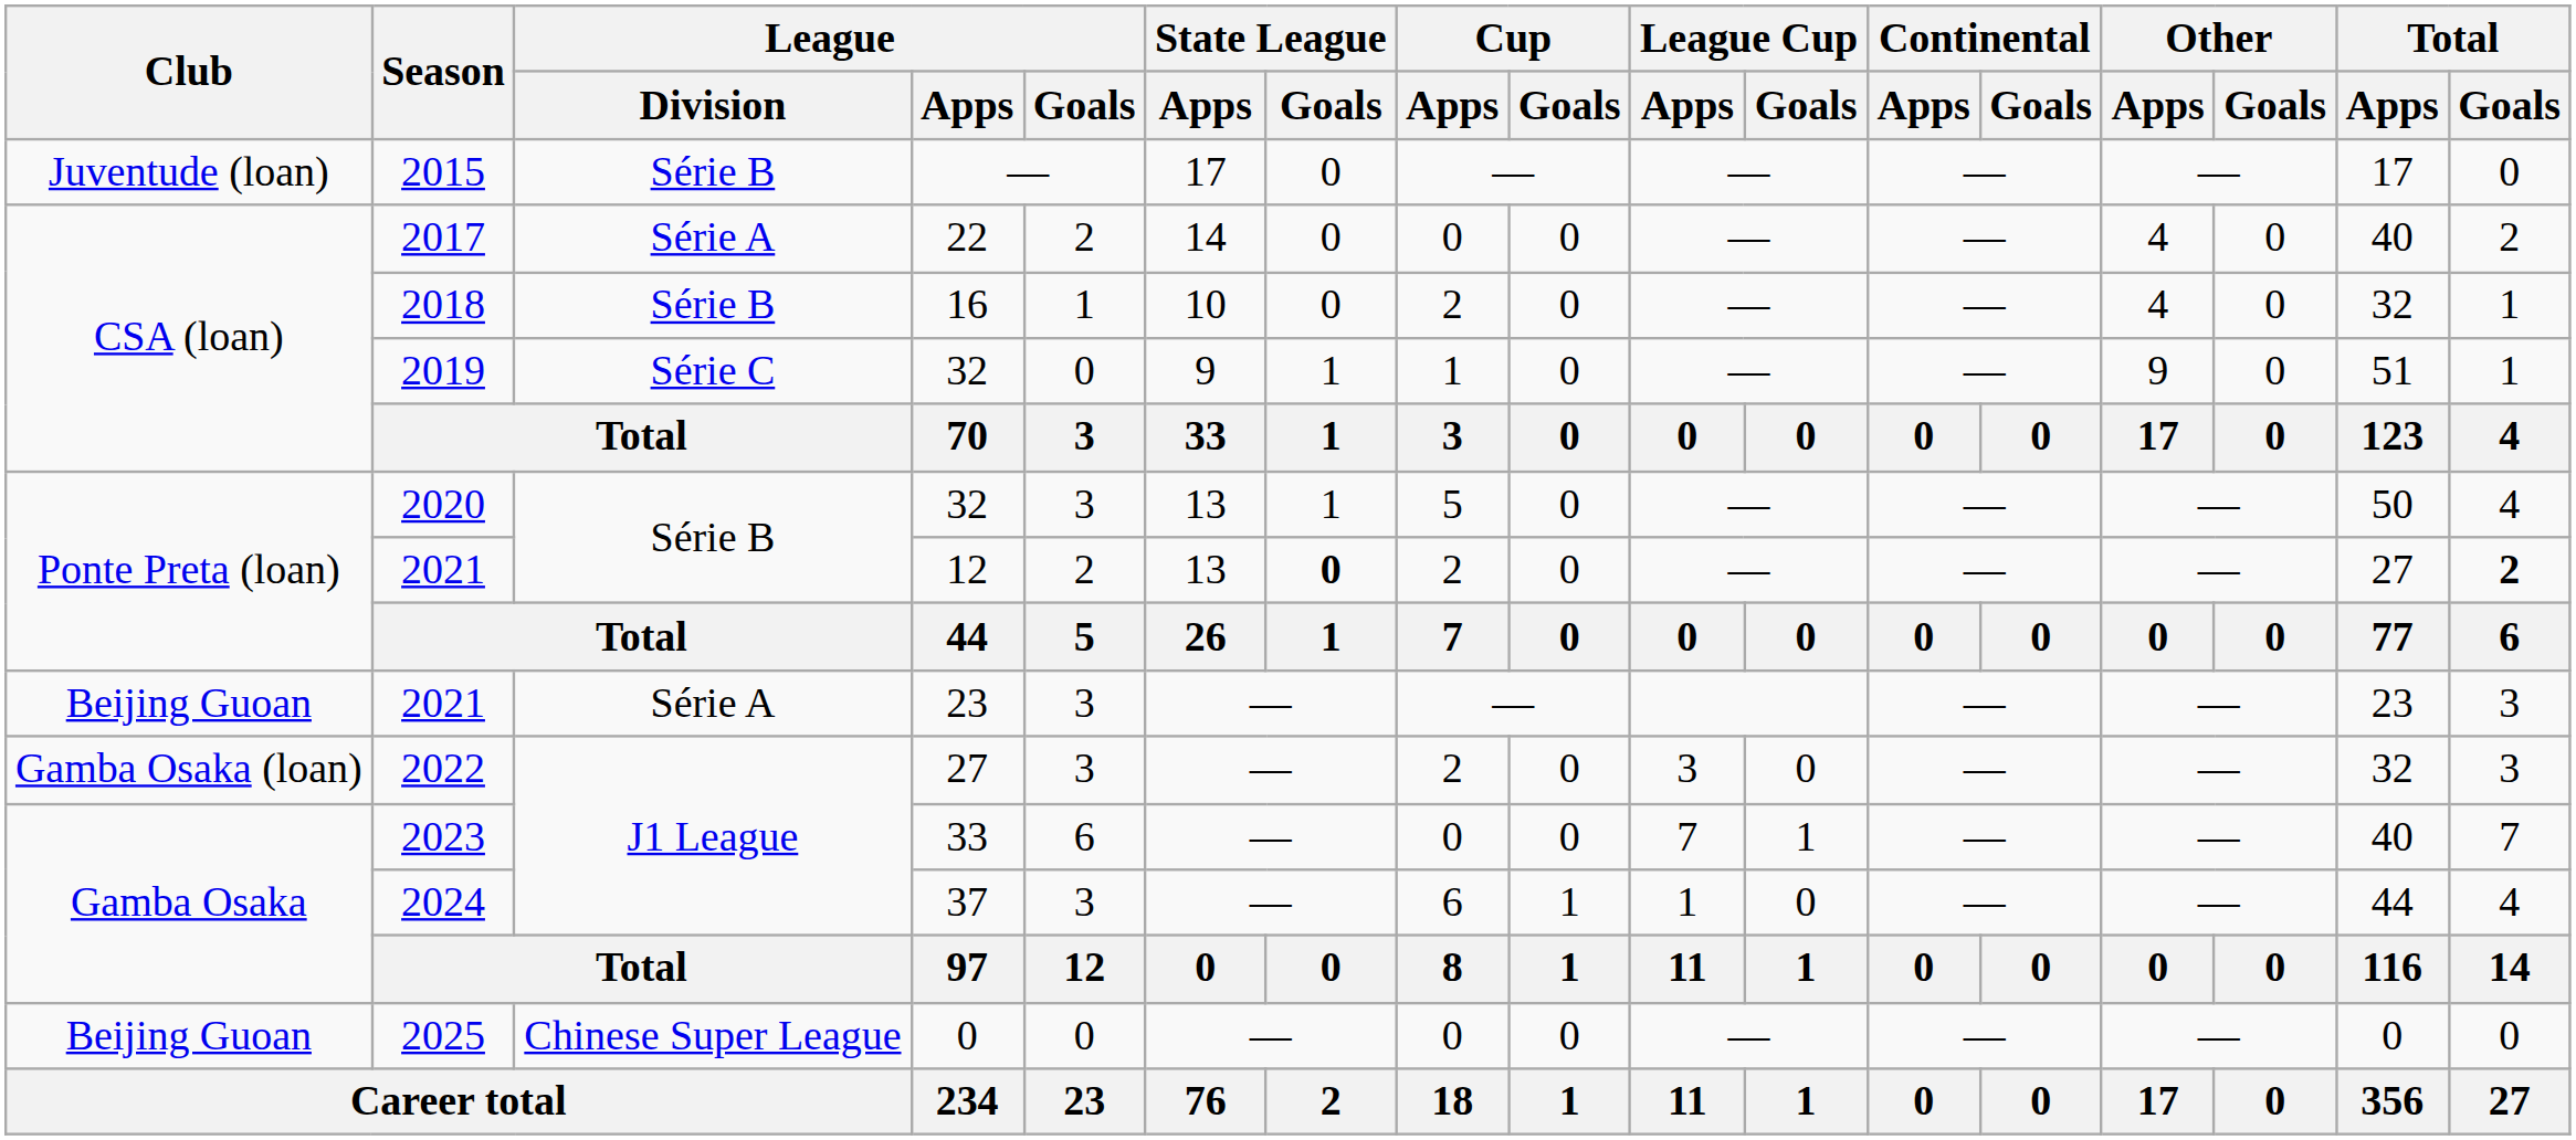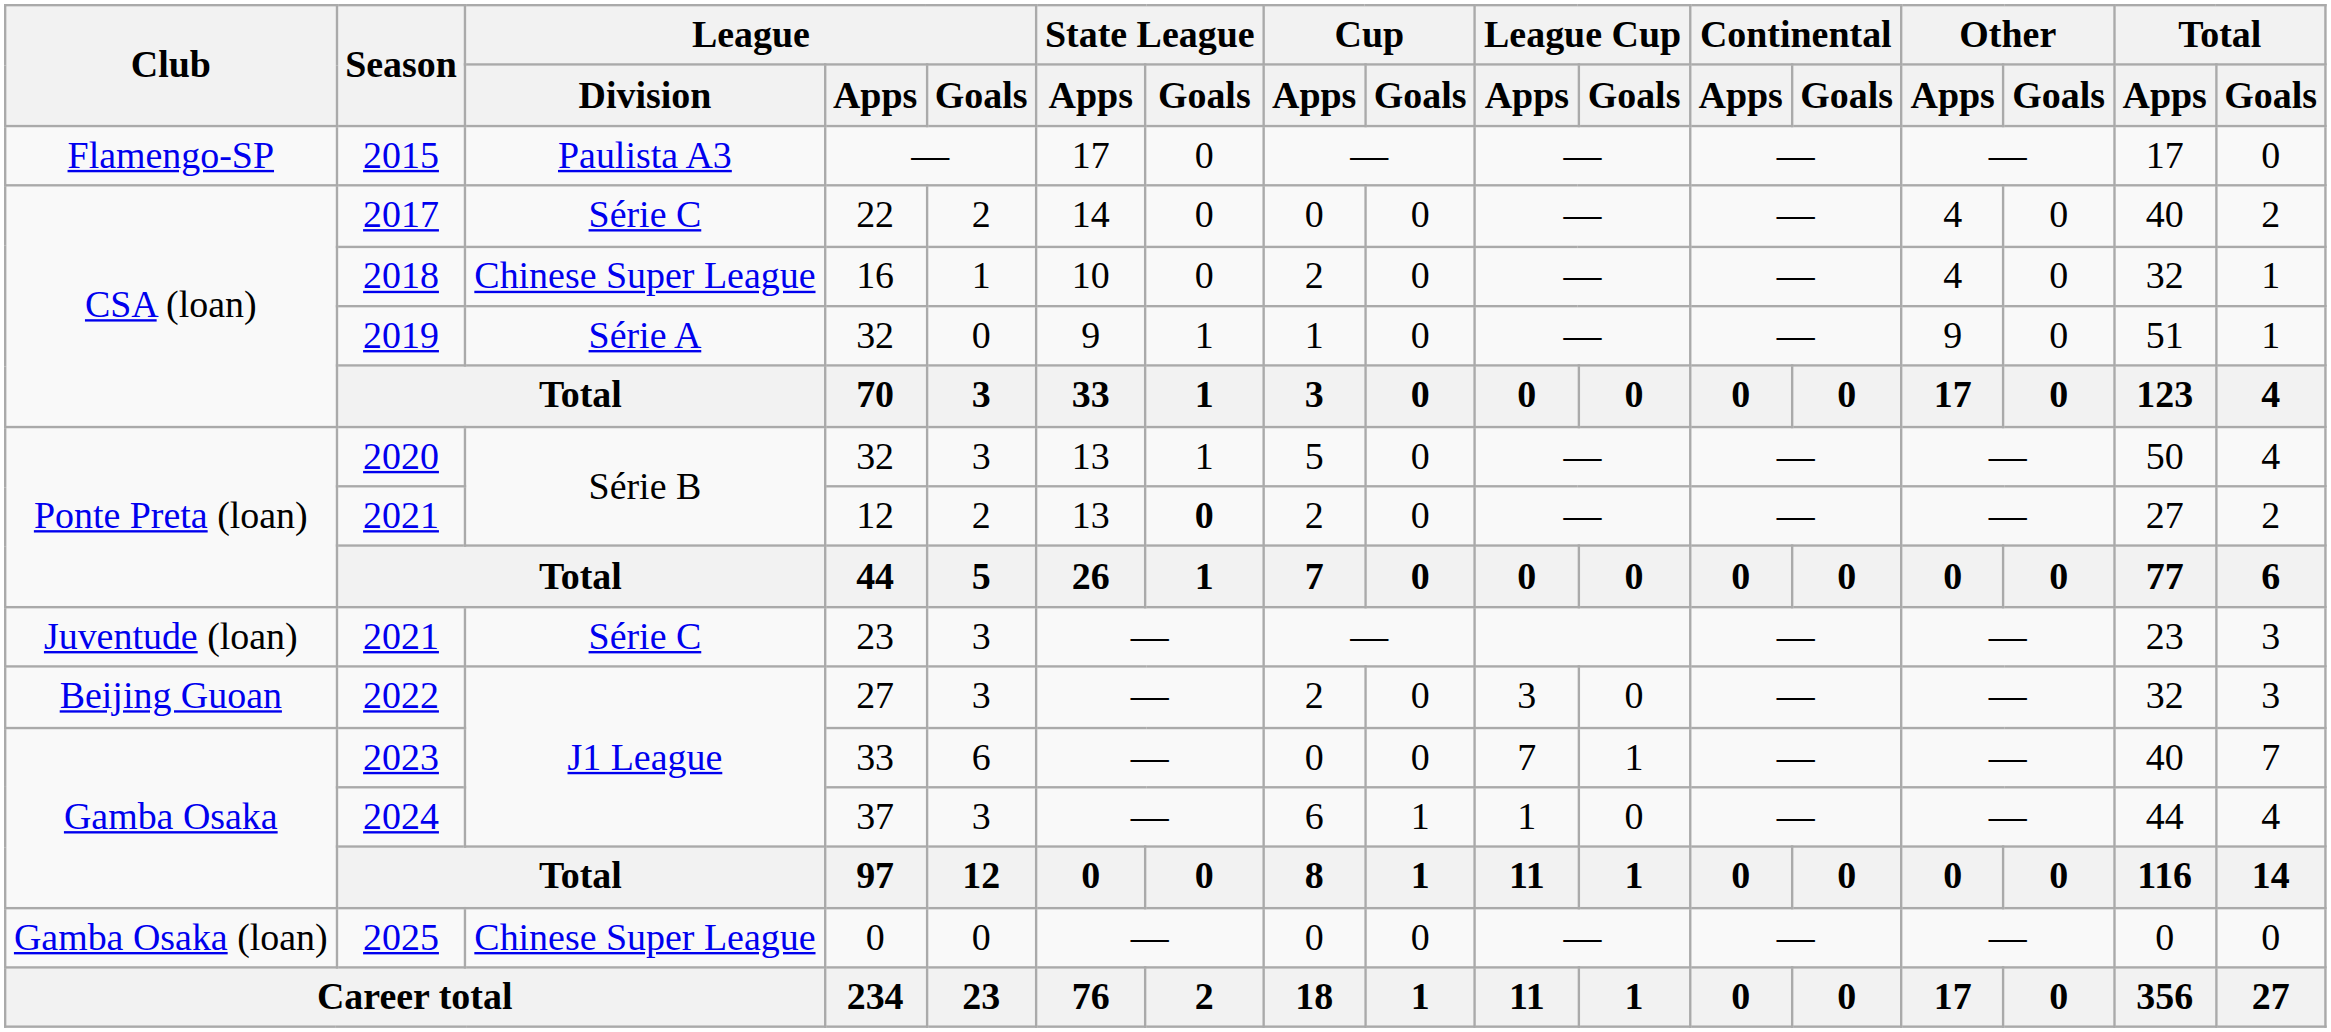2015 | Club: Juventude (loan) -> Flamengo-SP
2015 | League / Division: Série B -> Paulista A3
2017 | League / Division: Série A -> Série C
2018 | League / Division: Série B -> Chinese Super League
2019 | League / Division: Série C -> Série A
2021 / 12 | Total / Goals: bold -> normal
2021 / 23 | Club: Beijing Guoan -> Juventude (loan)
2021 / 23 | League / Division: Série A -> Série C
2022 | Club: Gamba Osaka (loan) -> Beijing Guoan
2025 | Club: Beijing Guoan -> Gamba Osaka (loan)
